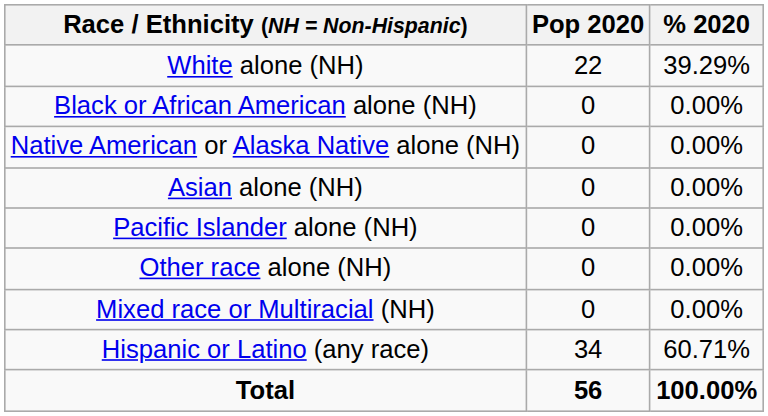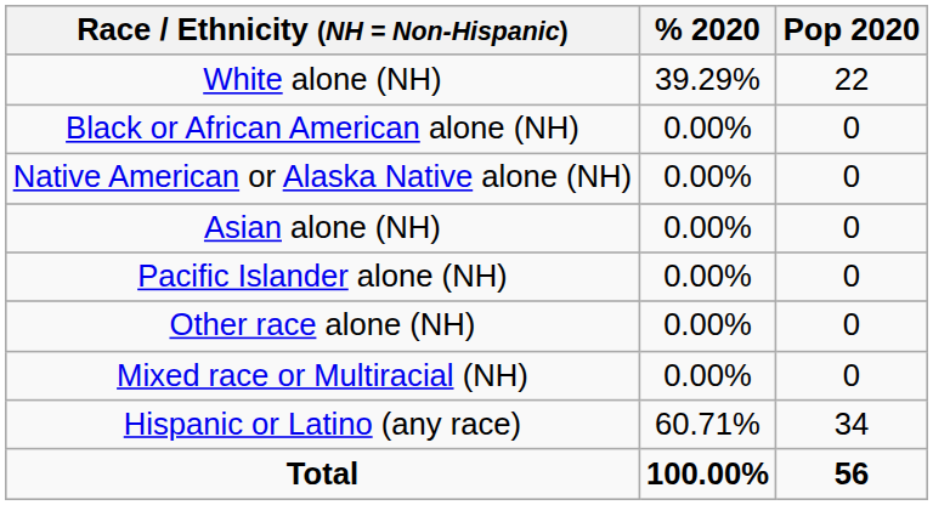columns swapped: Pop 2020 <-> % 2020
